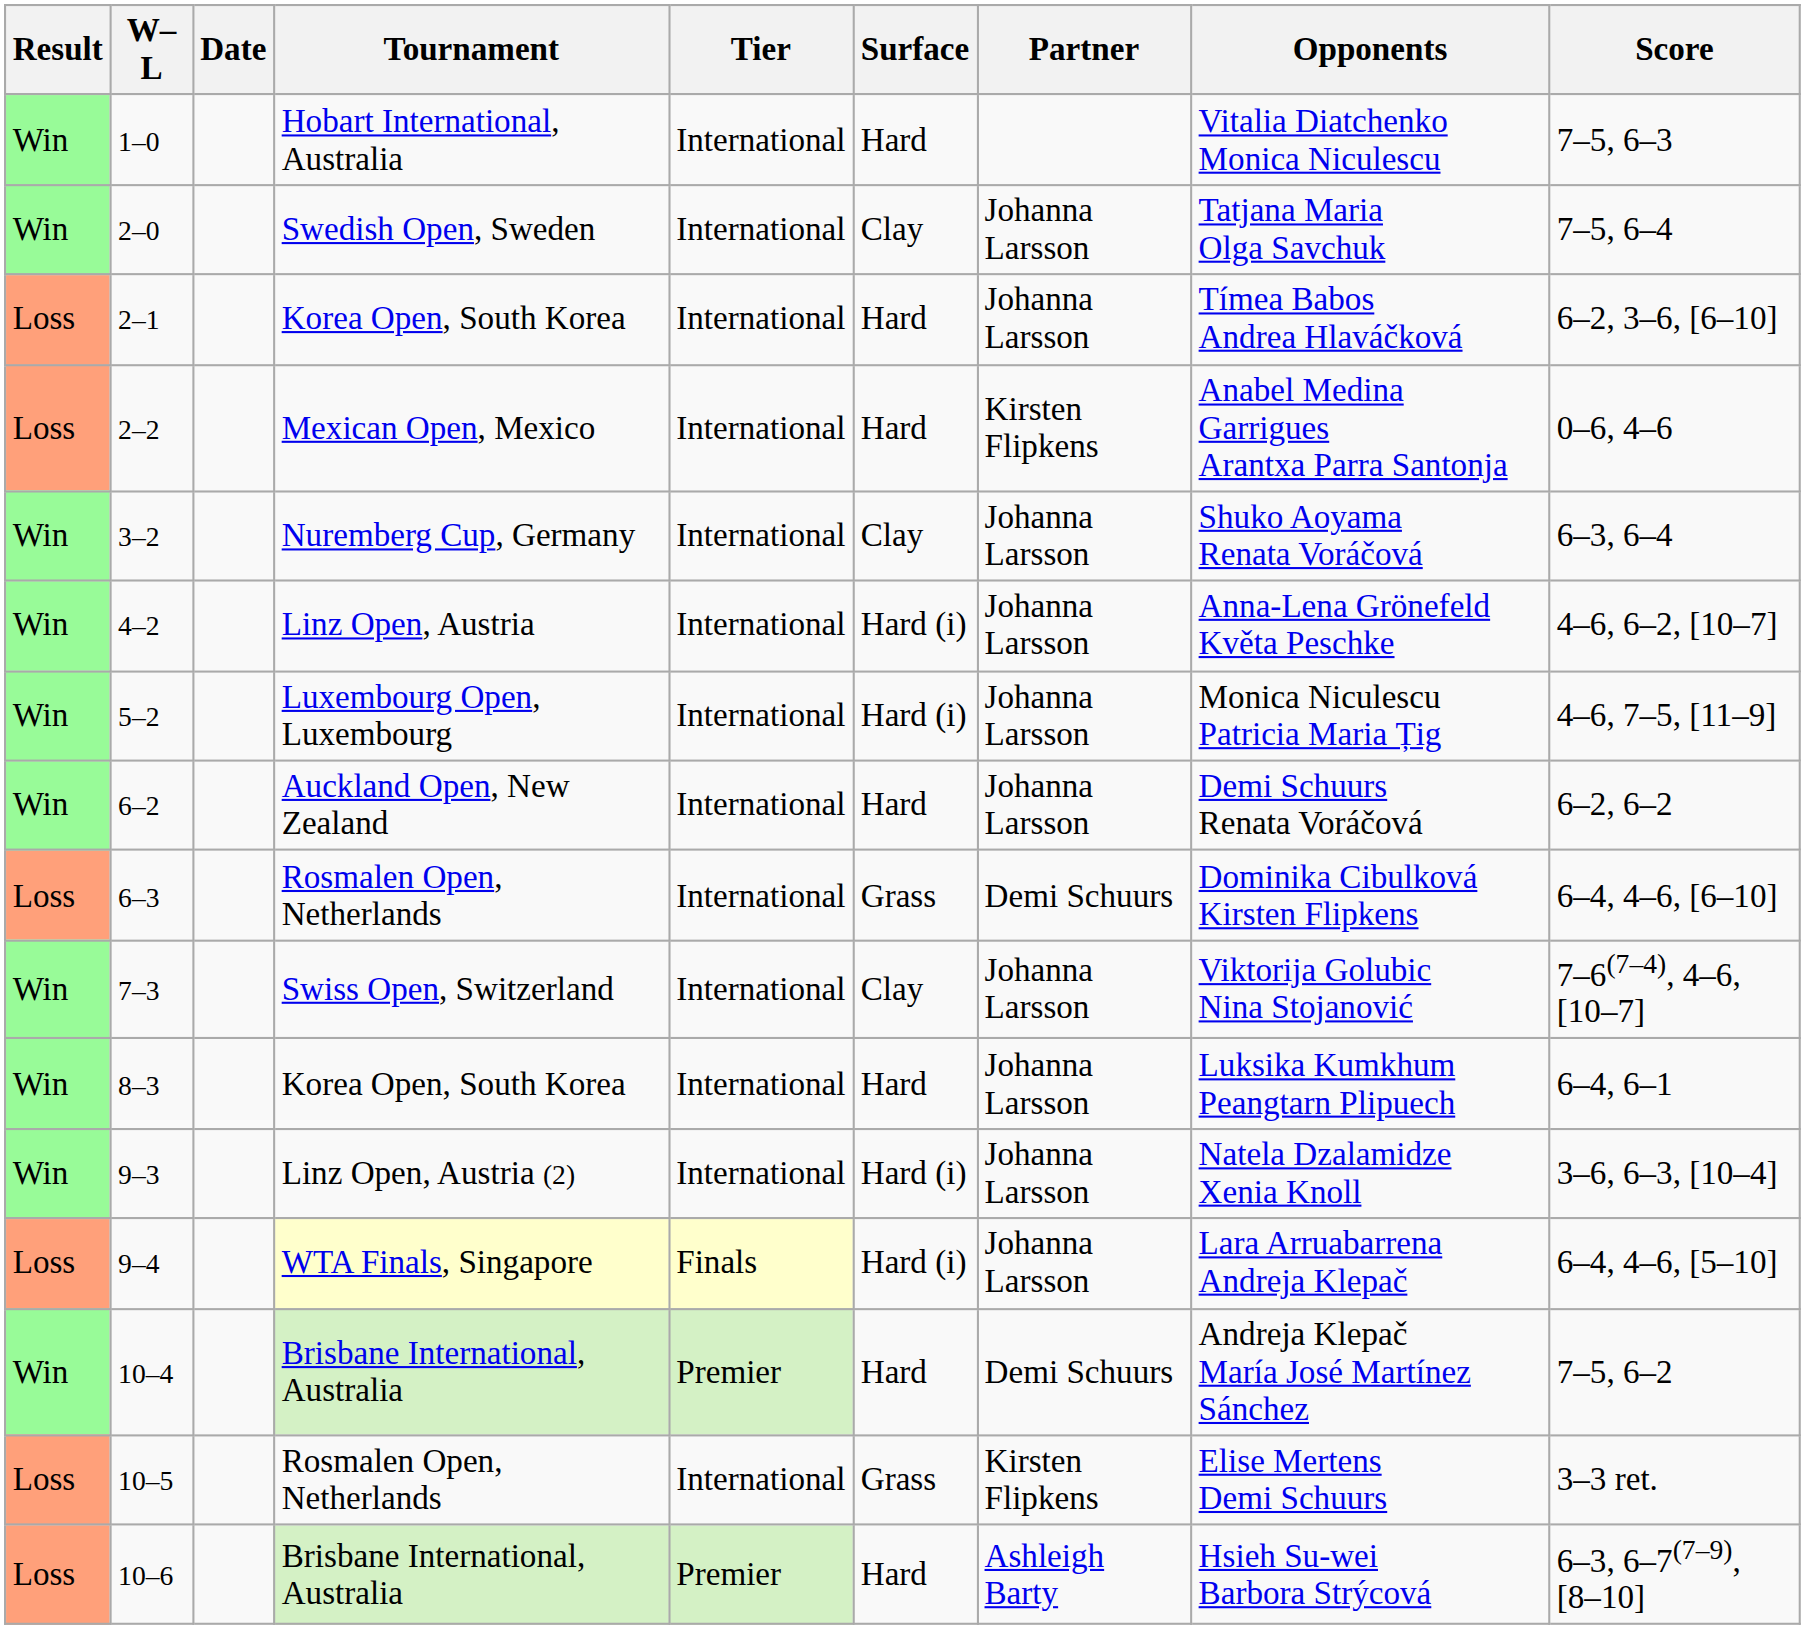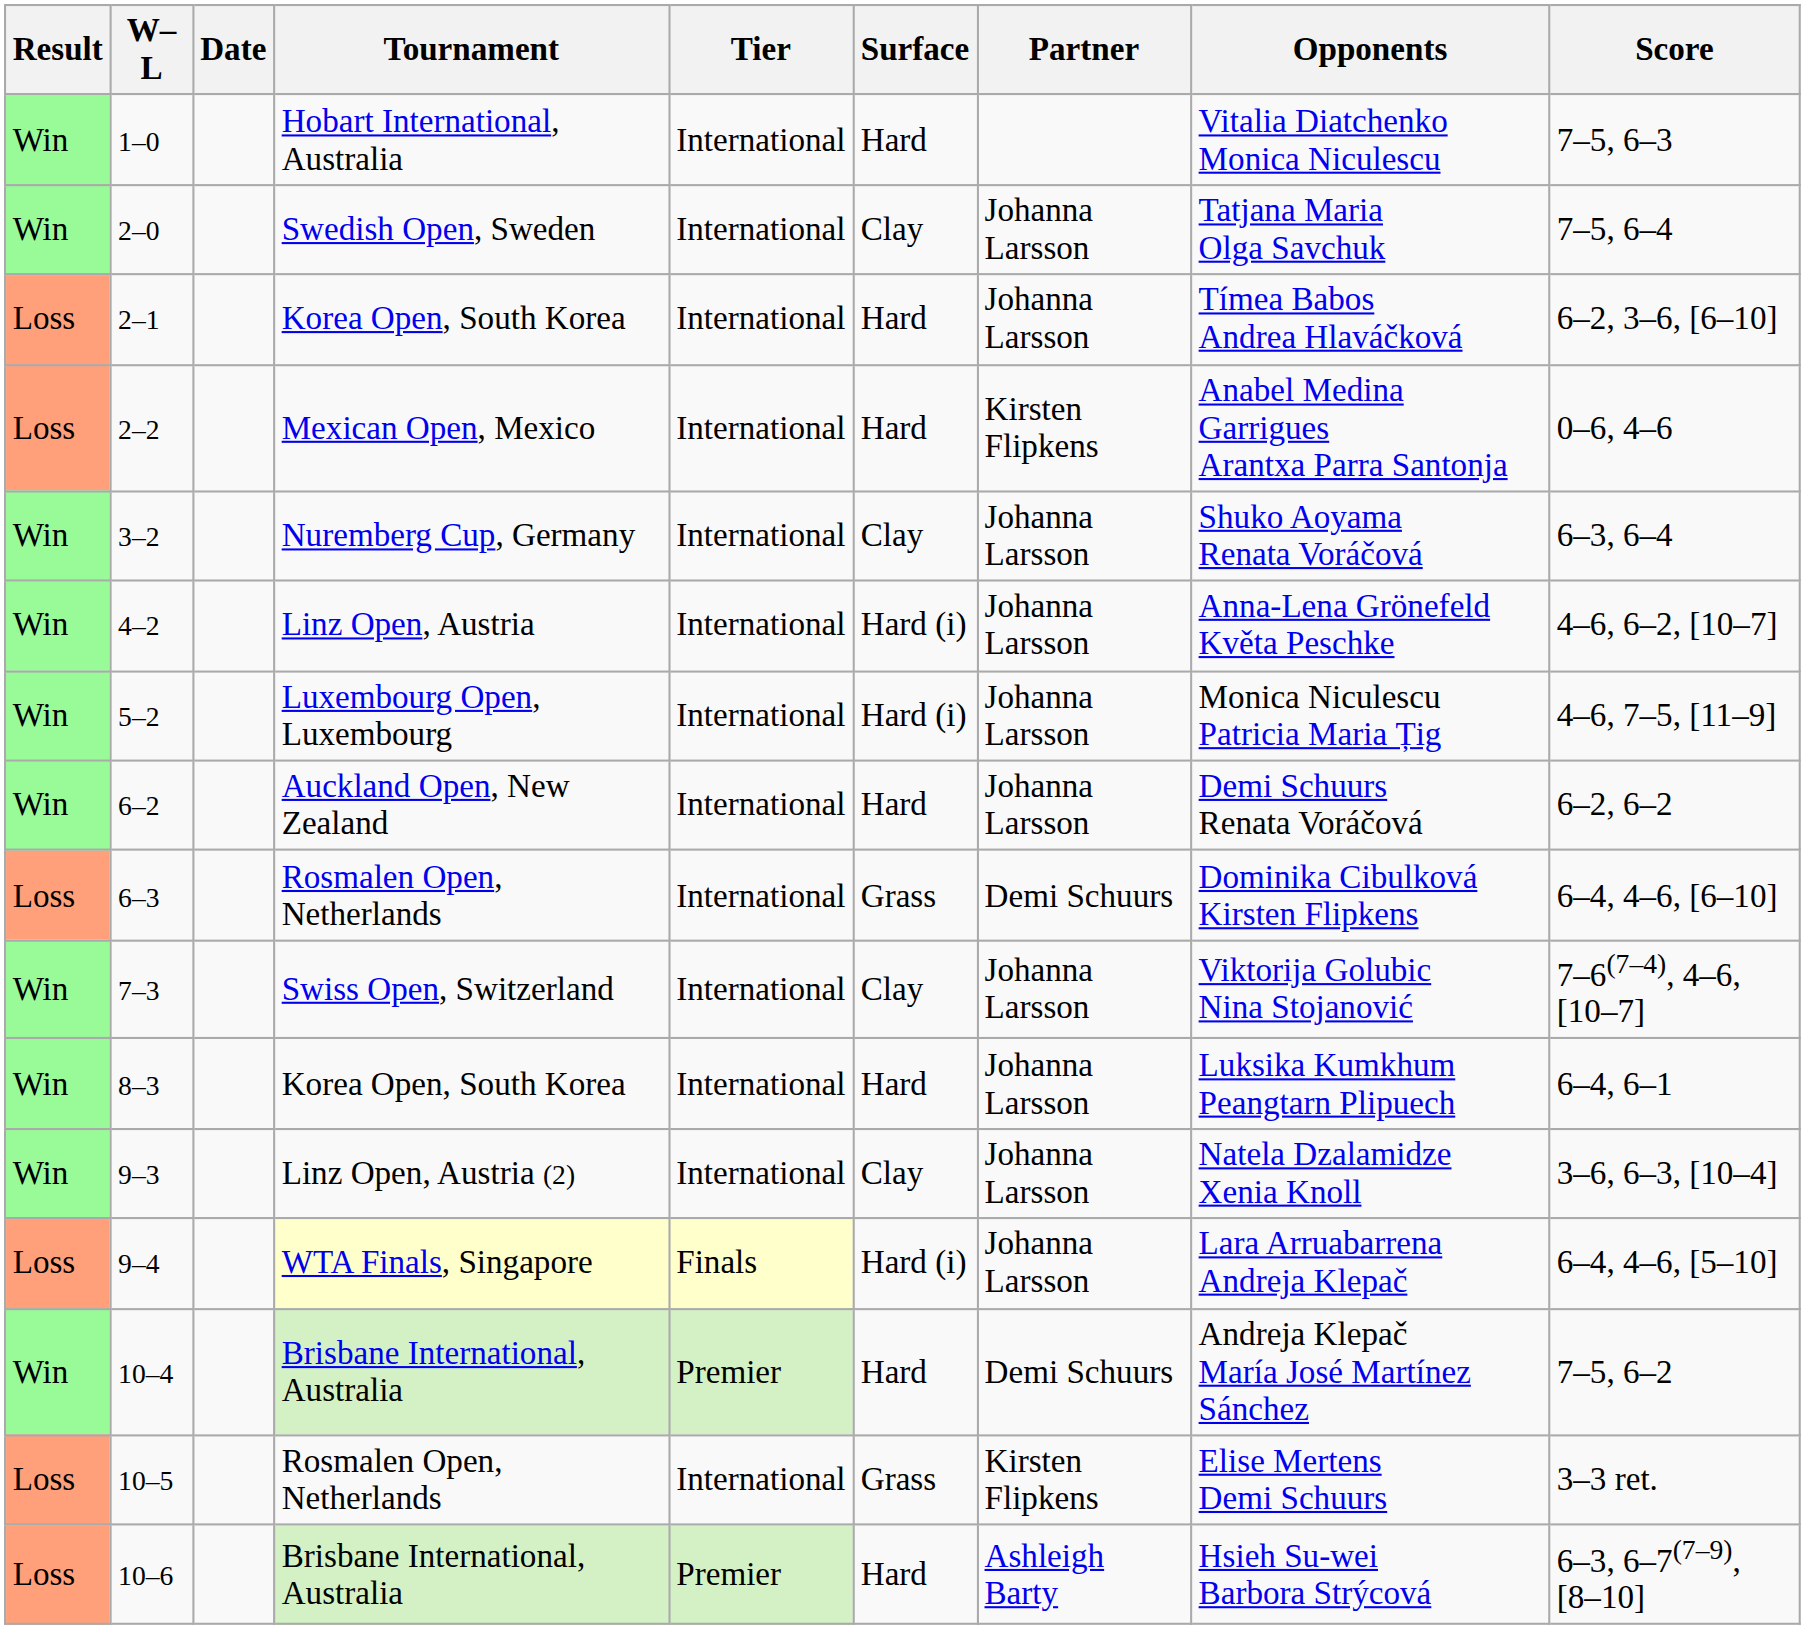9–3 | Surface: Hard (i) -> Clay
